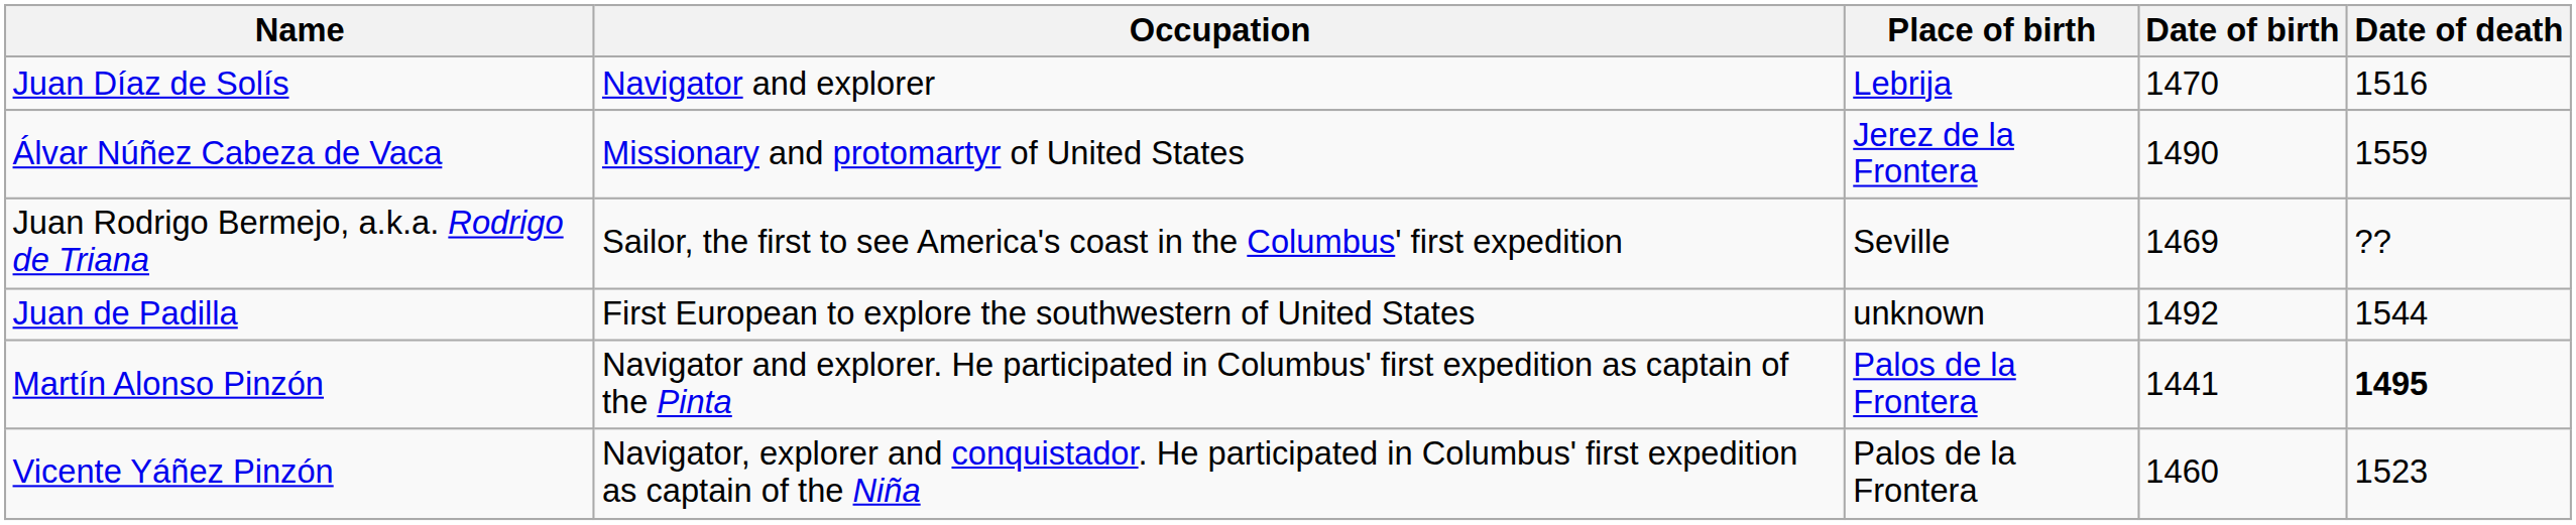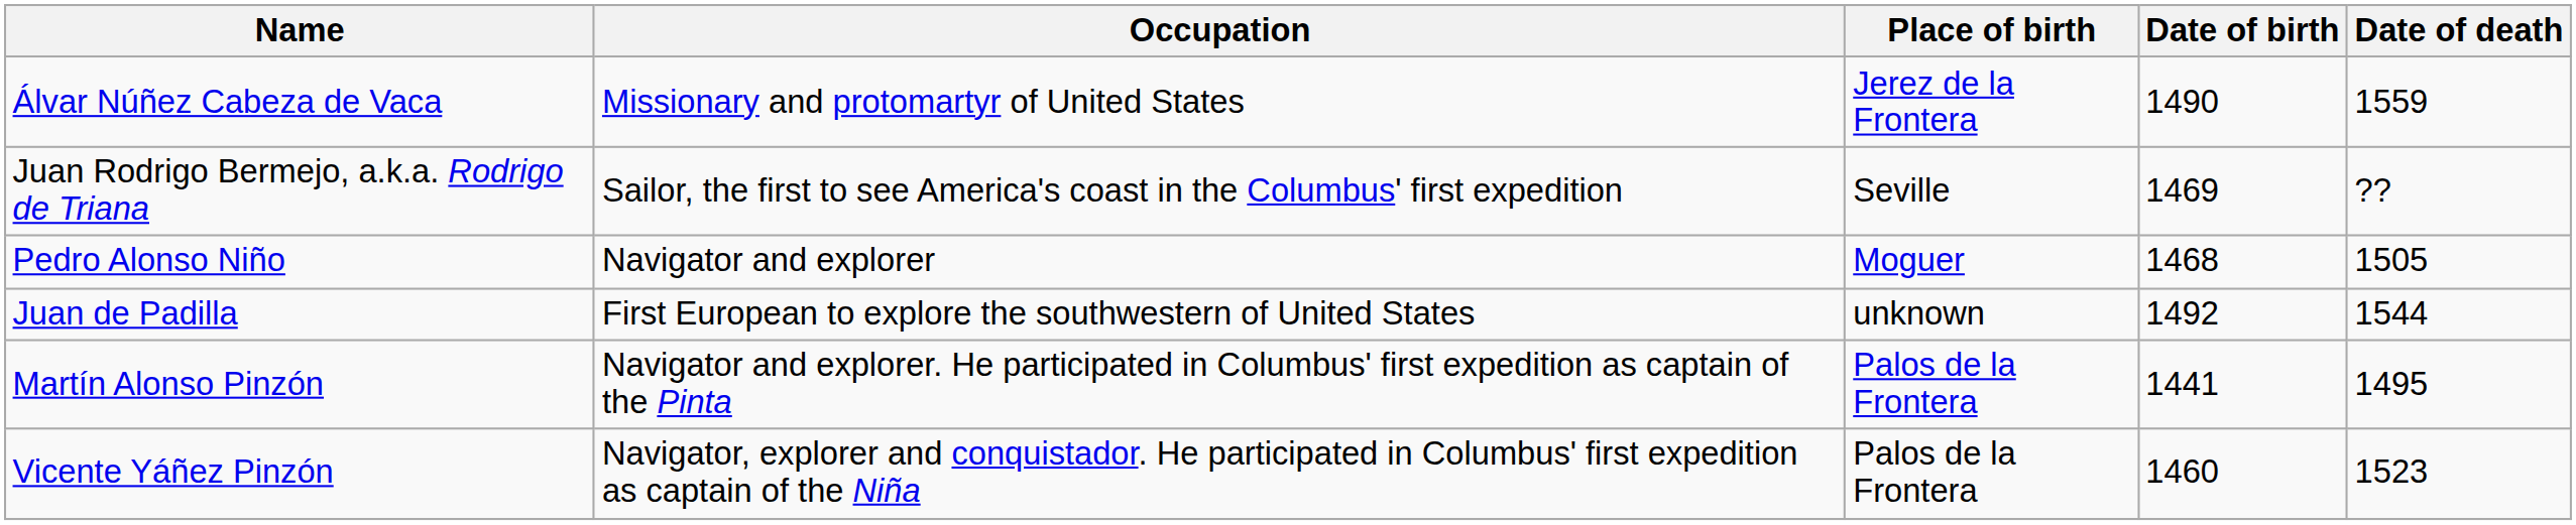- row: Juan Díaz de Solís | Navigator and explorer | Lebrija | 1470 | 1516
+ row: Pedro Alonso Niño | Navigator and explorer | Moguer | 1468 | 1505
Martín Alonso Pinzón | Date of death: bold -> normal
